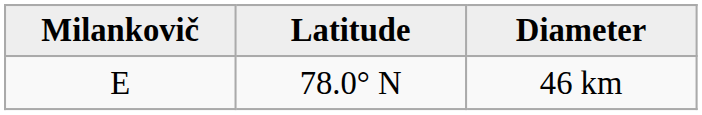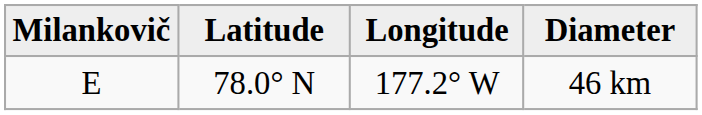+ column: Longitude | 177.2° W
